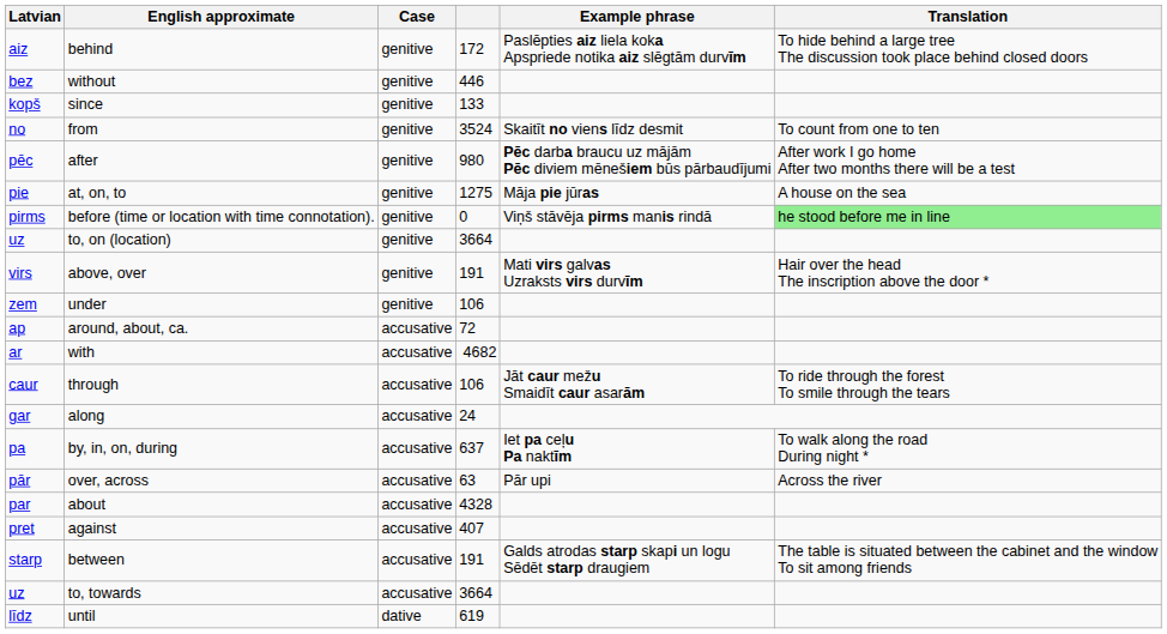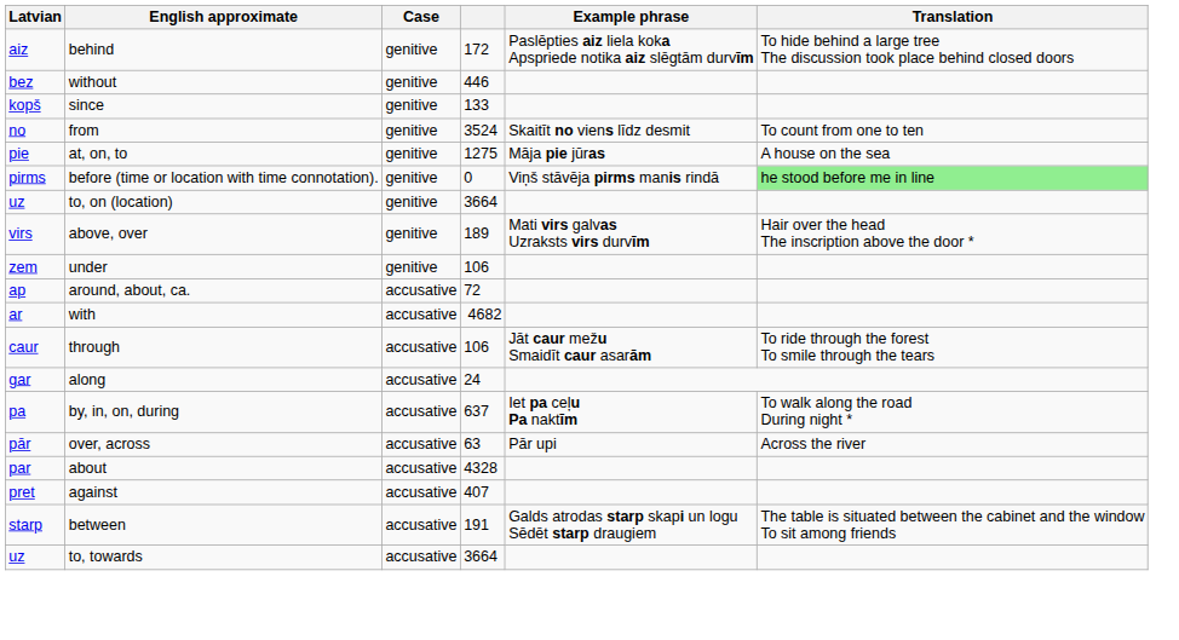- row: pēc | after | genitive | 980 | Pēc darba braucu uz mājām Pēc diviem mēnešiem būs pārbaudījumi | After work I go home After two months there will be a test
above, over | column 4: 191 -> 189
- row: līdz | until | dative | 619
